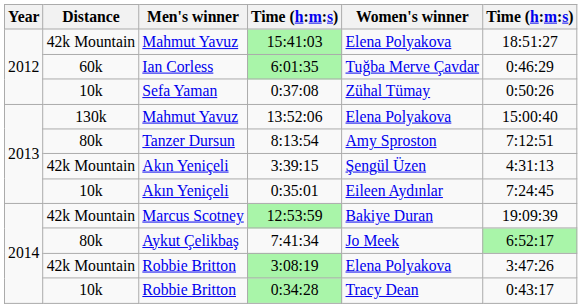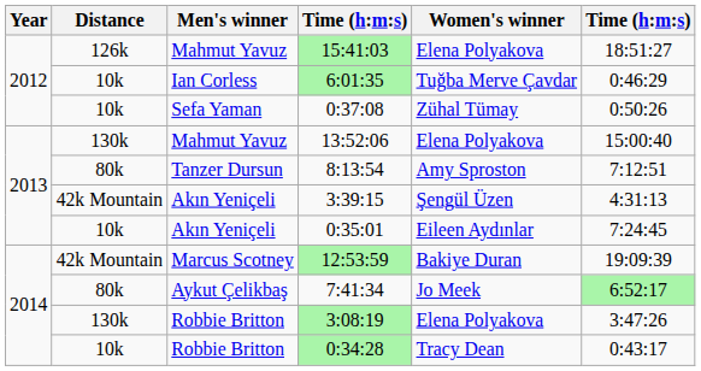15:41:03 | Distance: 42k Mountain -> 126k
6:01:35 | Distance: 60k -> 10k
3:08:19 | Distance: 42k Mountain -> 130k
